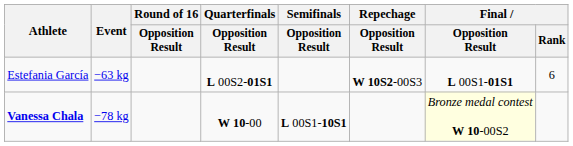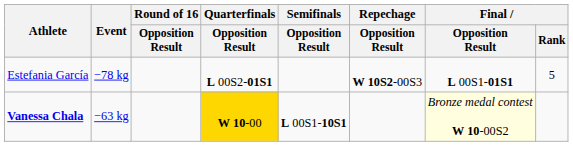Estefania García | Event: −63 kg -> −78 kg
Estefania García | Final / Rank: 6 -> 5
Vanessa Chala | Event: −78 kg -> −63 kg
Vanessa Chala | Quarterfinals / Opposition Result: no background -> gold background
